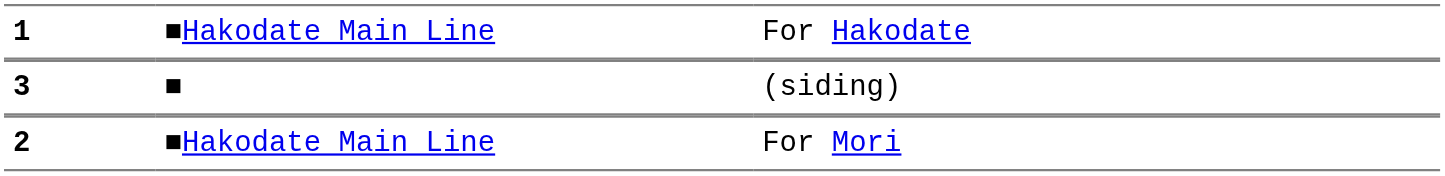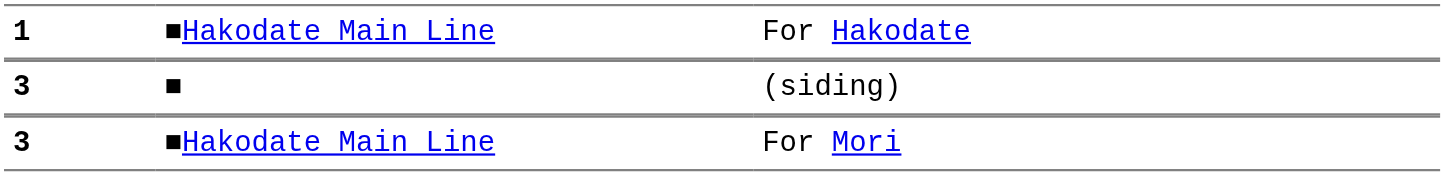■Hakodate Main Line / For Mori | column 1: 2 -> 3
